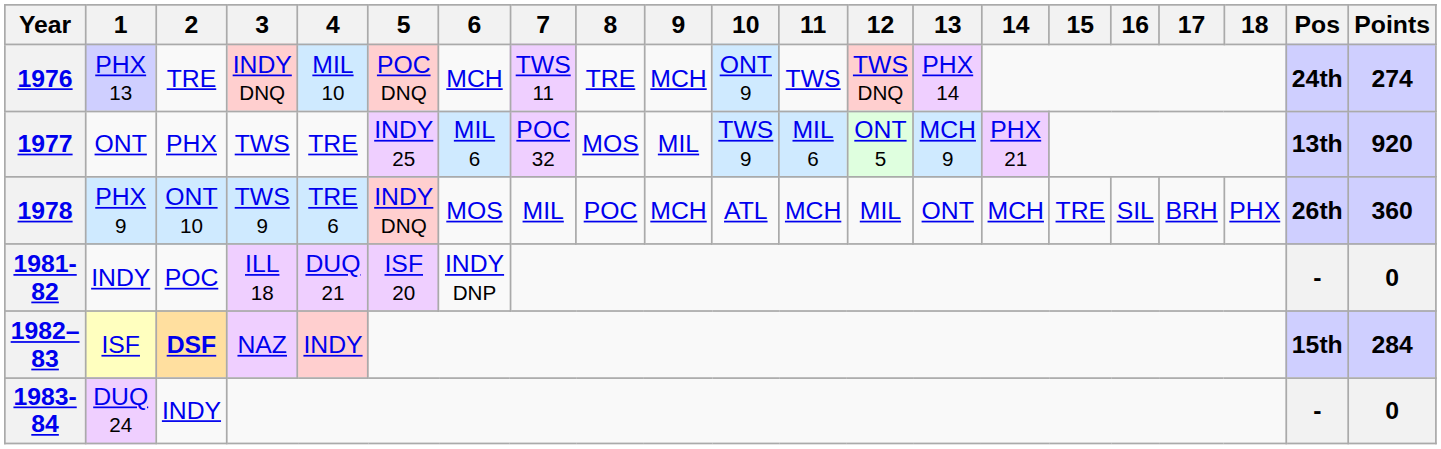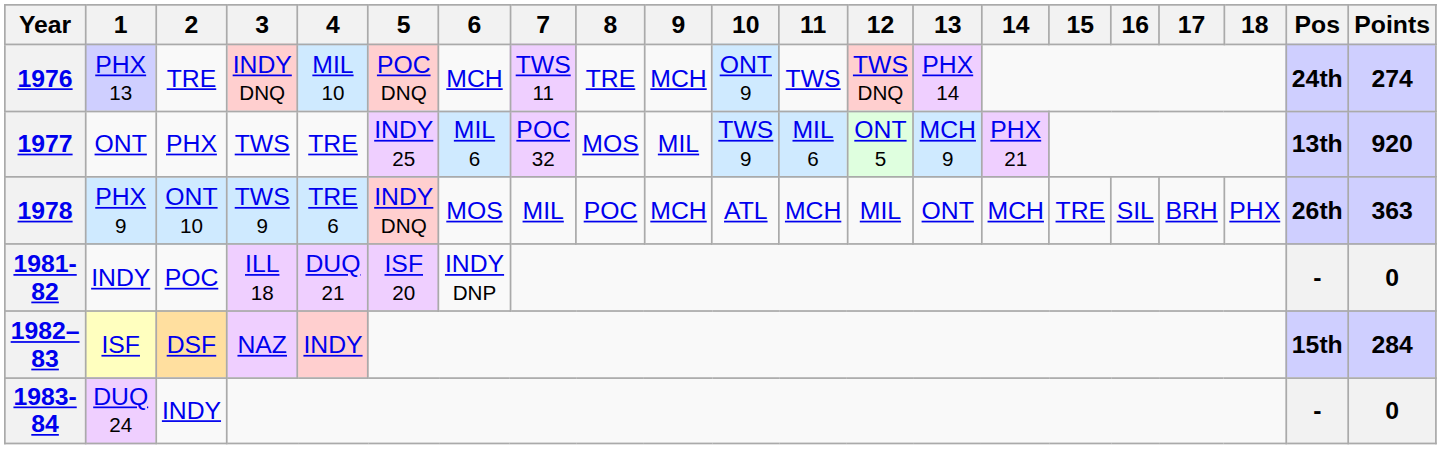1978 | Points: 360 -> 363
1982–83 | 2: bold -> normal
